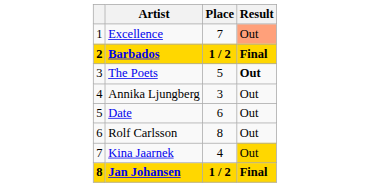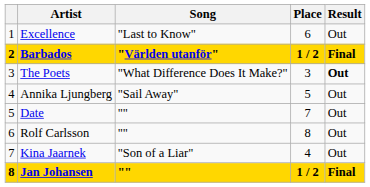+ column: Song | "Last to Know" | "Världen utanför" | "What Difference Does It Make?" | "Sail Away" | "" | "" | "Son of a Liar" | ""
Excellence | Place: 7 -> 6
Excellence | Result: lightsalmon background -> no background
The Poets | Place: 5 -> 3
Annika Ljungberg | Place: 3 -> 5
Date | Place: 6 -> 7
Kina Jaarnek | Result: gold background -> no background
